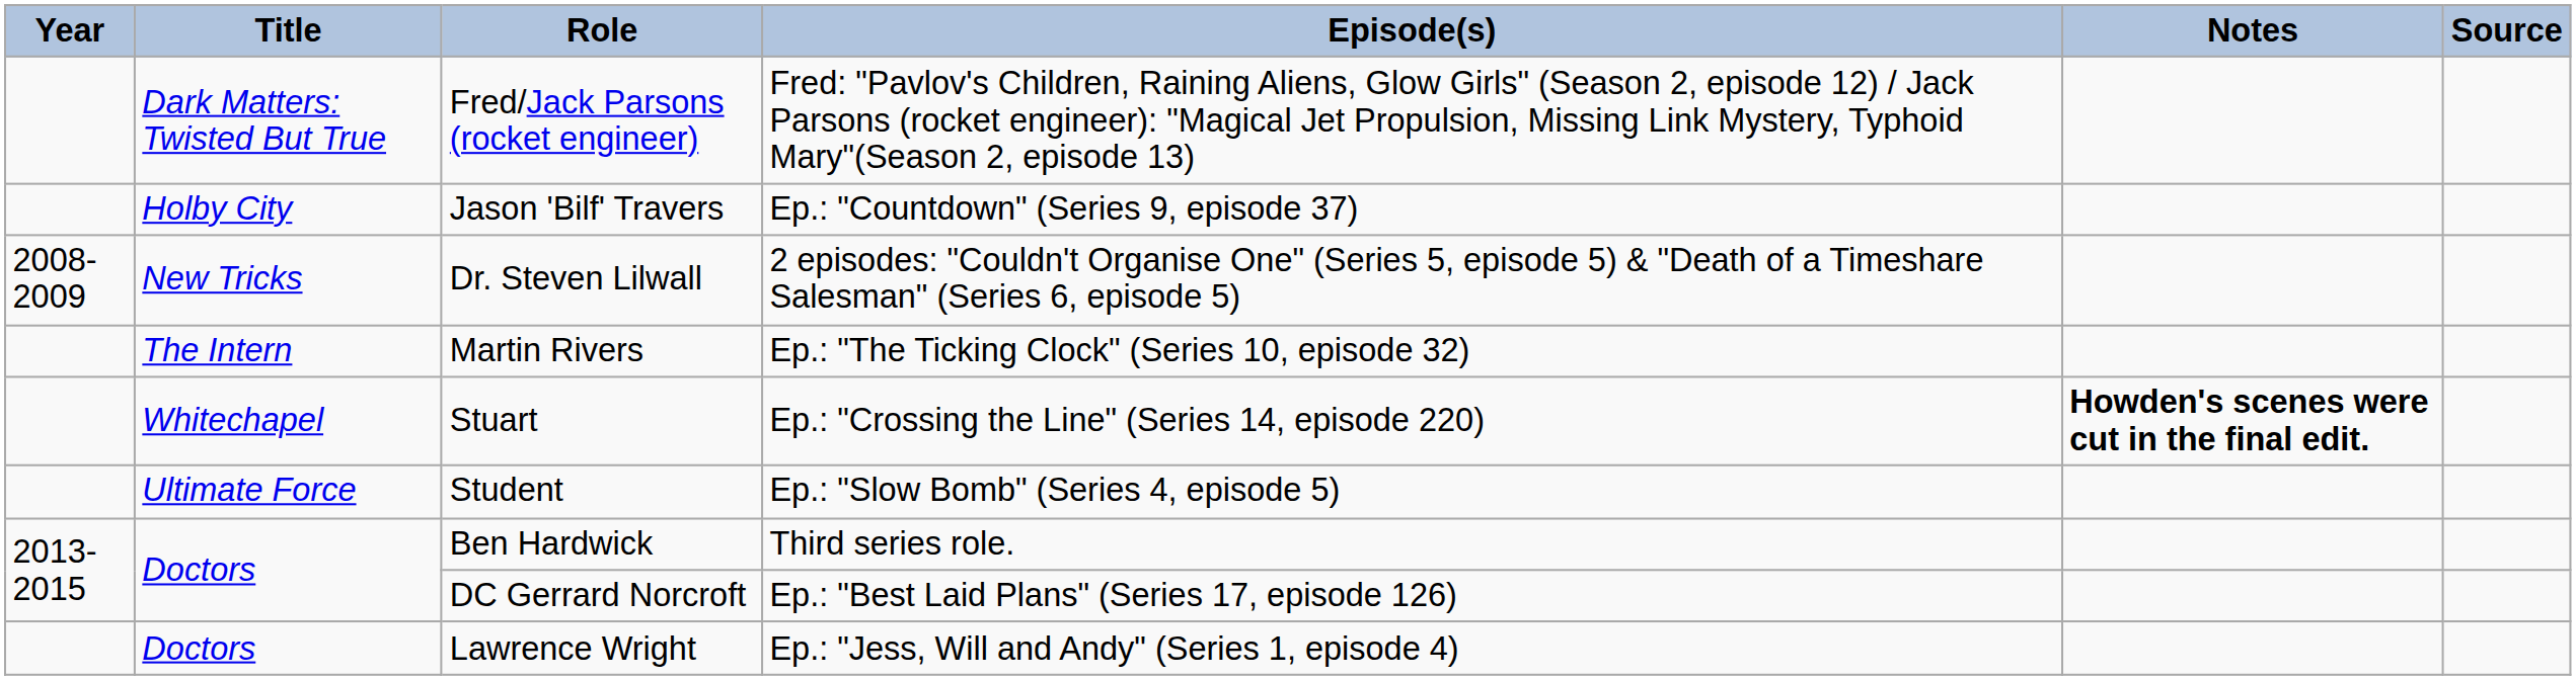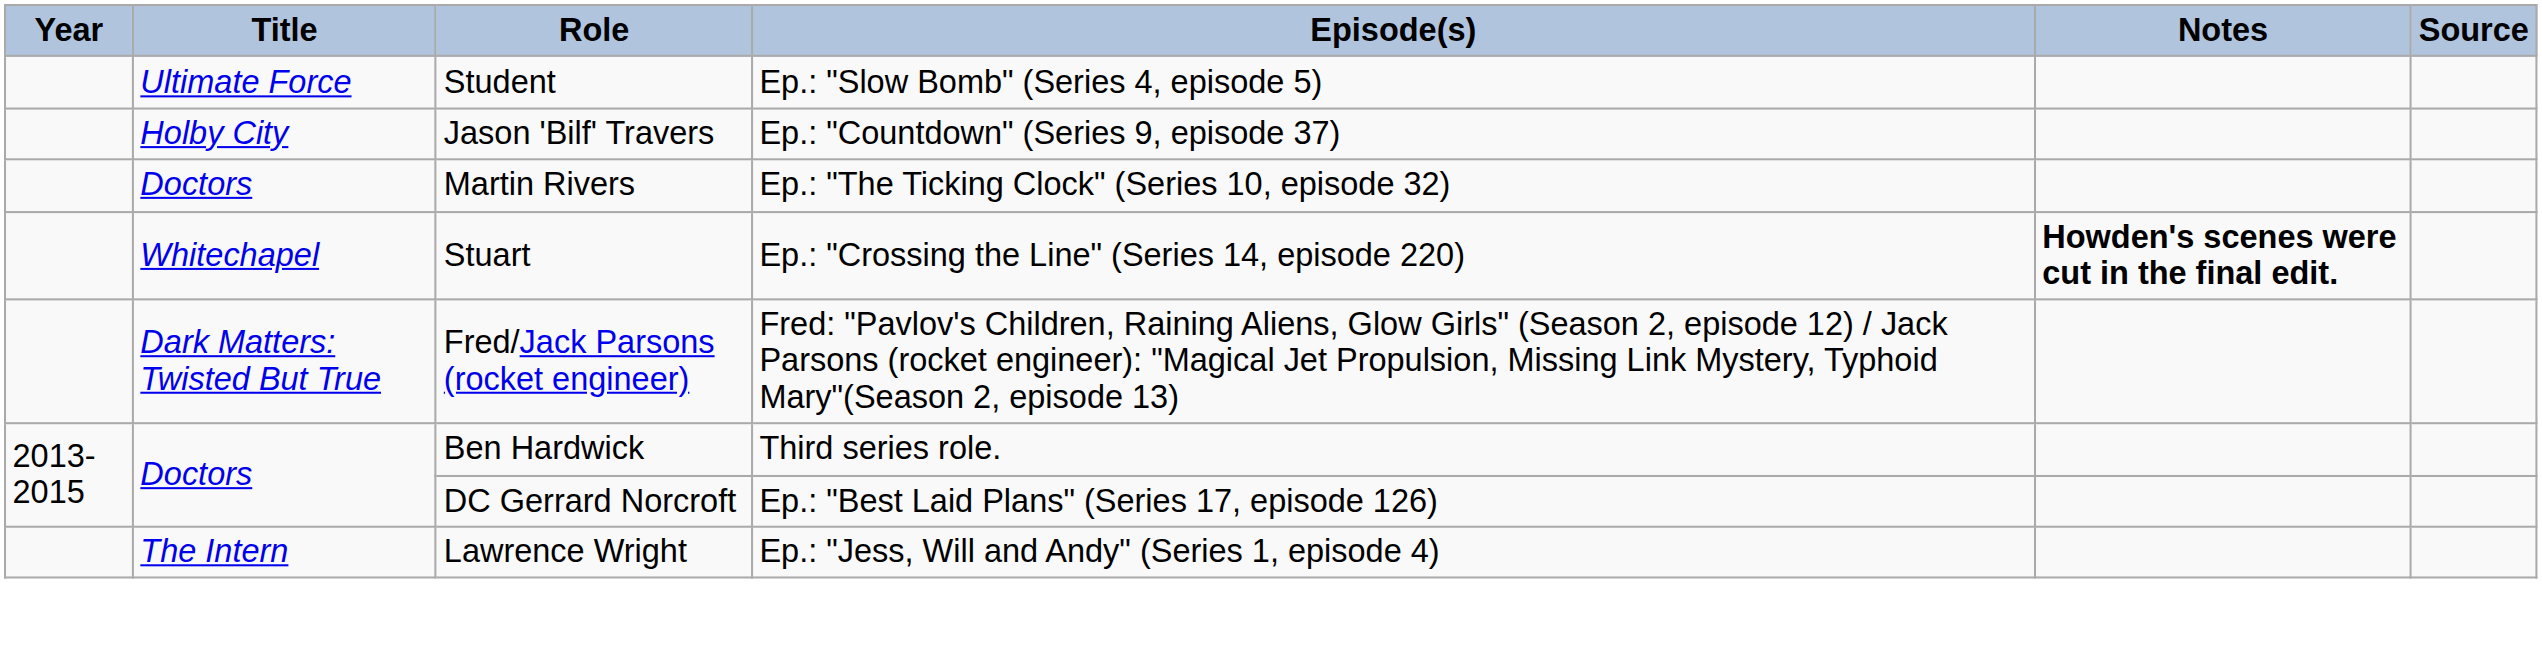rows swapped: Student <-> Fred/Jack Parsons (rocket engineer)
- row: 2008-2009 | New Tricks | Dr. Steven Lilwall | 2 episodes: "Couldn't Organise One" (Series 5, episode 5) & "Death of a Timeshare Salesman" (Series 6, episode 5)
Martin Rivers | Title: The Intern -> Doctors
Lawrence Wright | Title: Doctors -> The Intern
